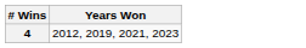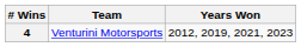+ column: Team | Venturini Motorsports
